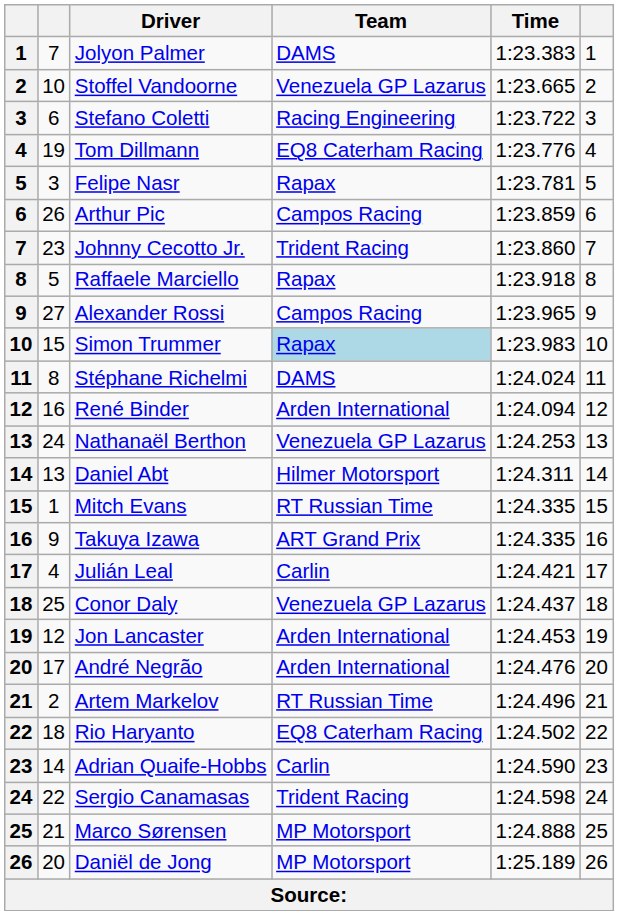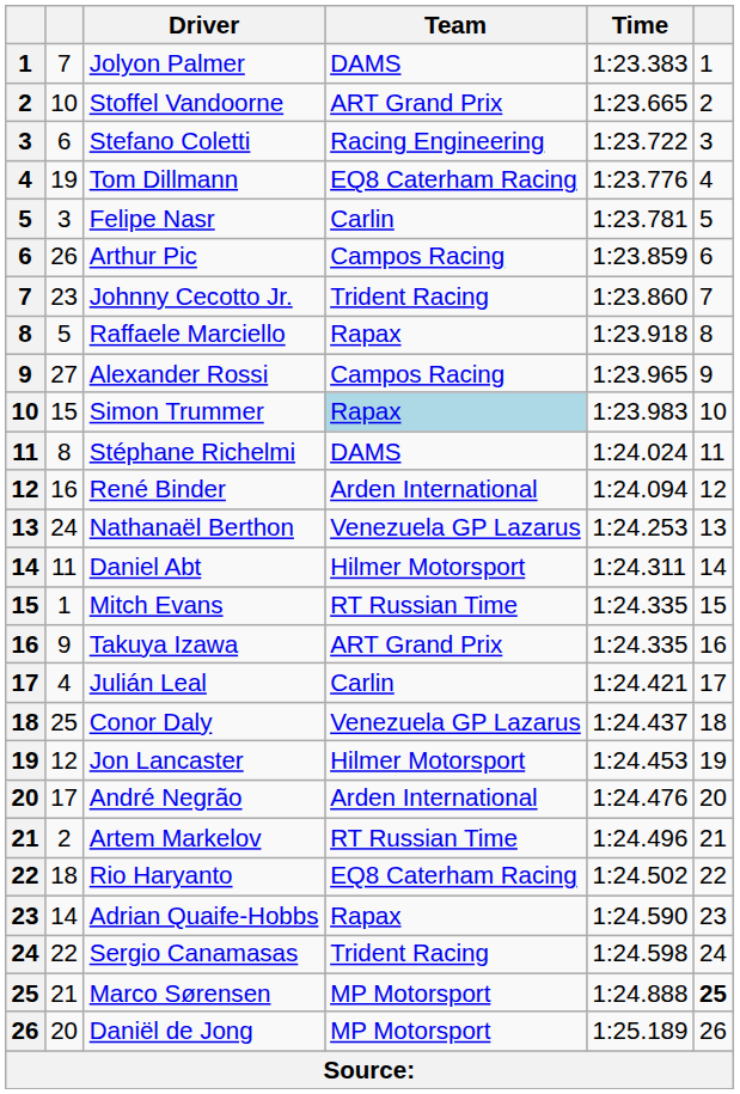Stoffel Vandoorne | Team: Venezuela GP Lazarus -> ART Grand Prix
Felipe Nasr | Team: Rapax -> Carlin
Daniel Abt | column 2: 13 -> 11
Jon Lancaster | Team: Arden International -> Hilmer Motorsport
Adrian Quaife-Hobbs | Team: Carlin -> Rapax
Marco Sørensen | column 6: normal -> bold
